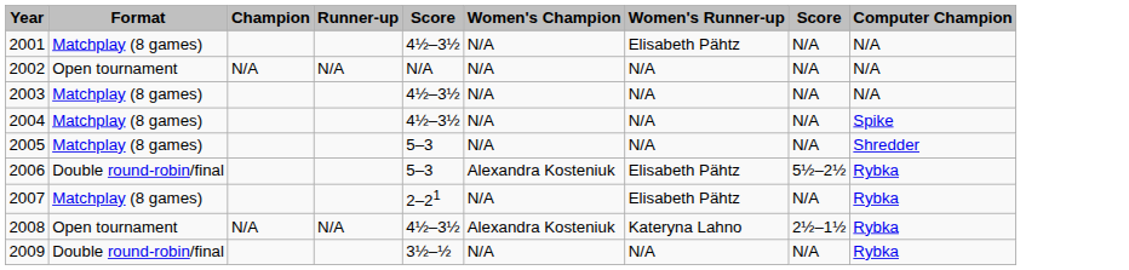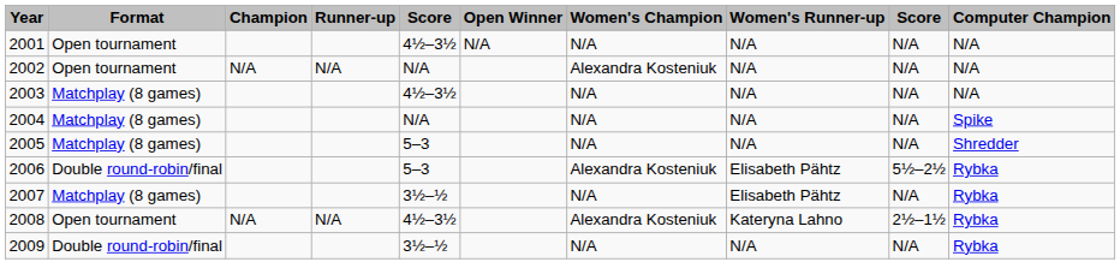+ column: Open Winner | N/A
2001 | Format: Matchplay (8 games) -> Open tournament
2001 | Women's Runner-up: Elisabeth Pähtz -> N/A
2002 | Women's Champion: N/A -> Alexandra Kosteniuk
2004 | column 5: 4½–3½ -> N/A
2007 | column 5: 2–21 -> 3½–½
